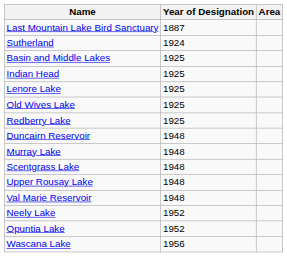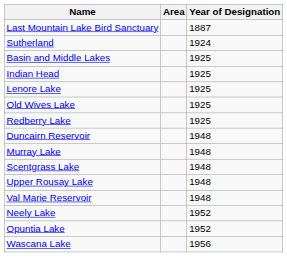columns swapped: Year of Designation <-> Area
